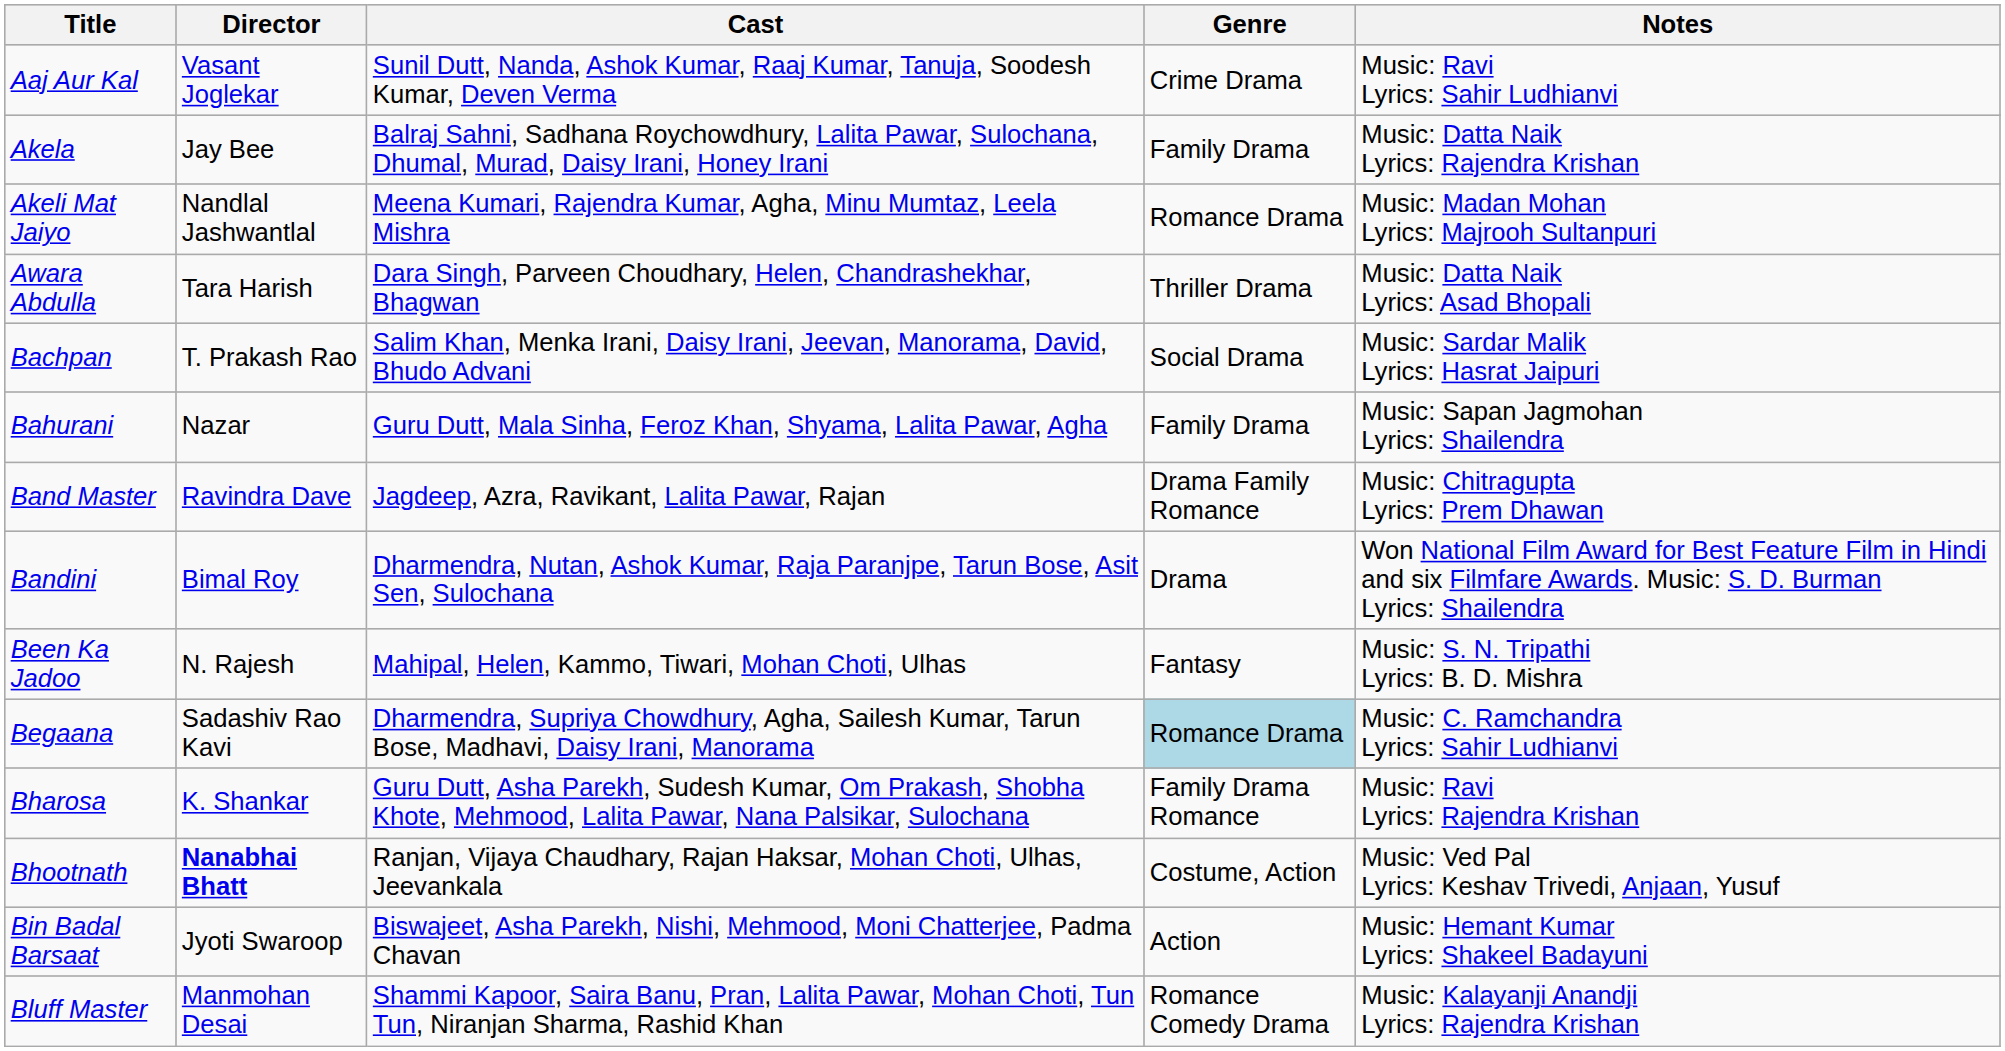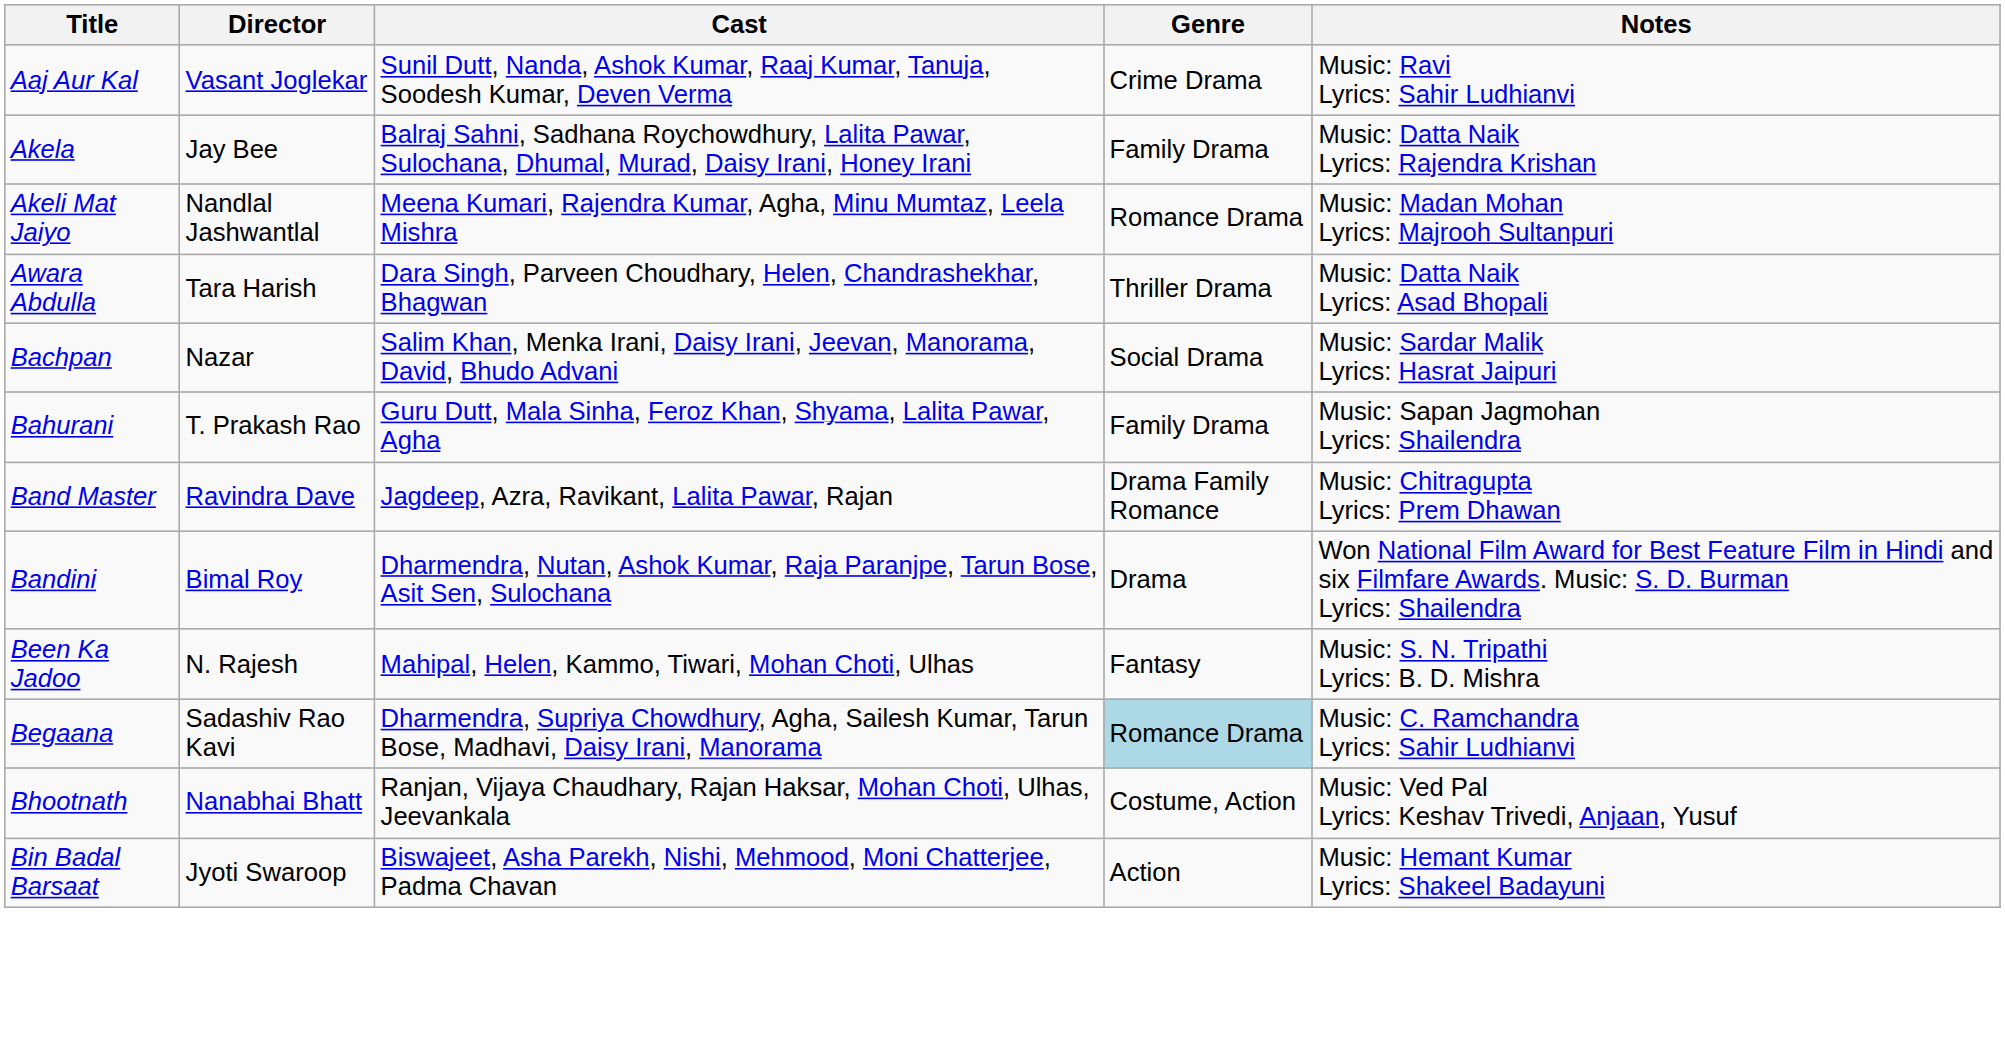Bachpan | Director: T. Prakash Rao -> Nazar
Bahurani | Director: Nazar -> T. Prakash Rao
- row: Bharosa | K. Shankar | Guru Dutt, Asha Parekh, Sudesh Kumar, Om Prakash, Shobha Khote, Mehmood, Lalita Pawar, Nana Palsikar, Sulochana | Family Drama Romance | Music: Ravi Lyrics: Rajendra Krishan
Bhootnath | Director: bold -> normal
- row: Bluff Master | Manmohan Desai | Shammi Kapoor, Saira Banu, Pran, Lalita Pawar, Mohan Choti, Tun Tun, Niranjan Sharma, Rashid Khan | Romance Comedy Drama | Music: Kalayanji Anandji Lyrics: Rajendra Krishan
